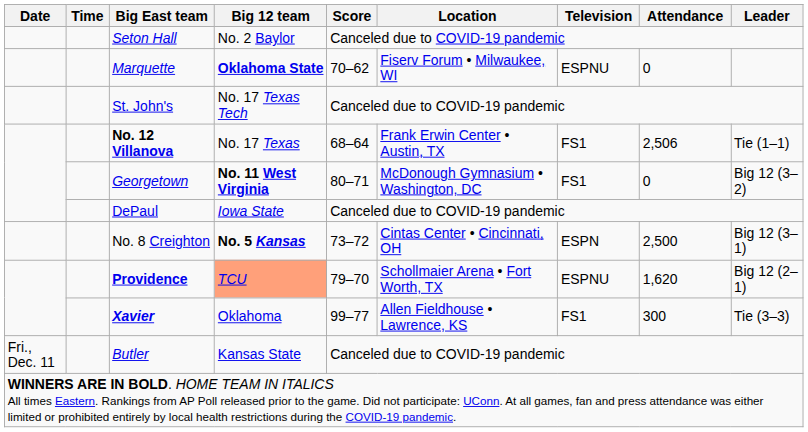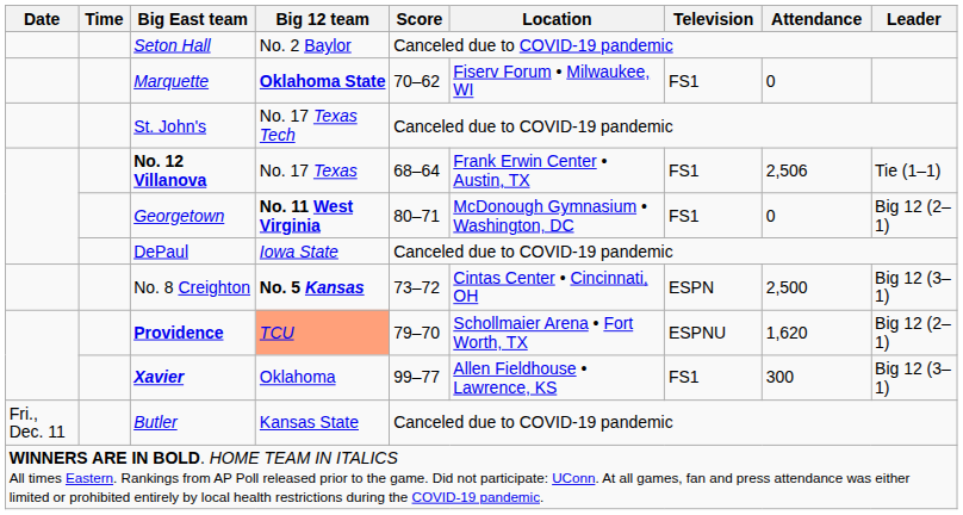Marquette | Television: ESPNU -> FS1
Georgetown | Leader: Big 12 (3–2) -> Big 12 (2–1)
Xavier | Leader: Tie (3–3) -> Big 12 (3–1)
